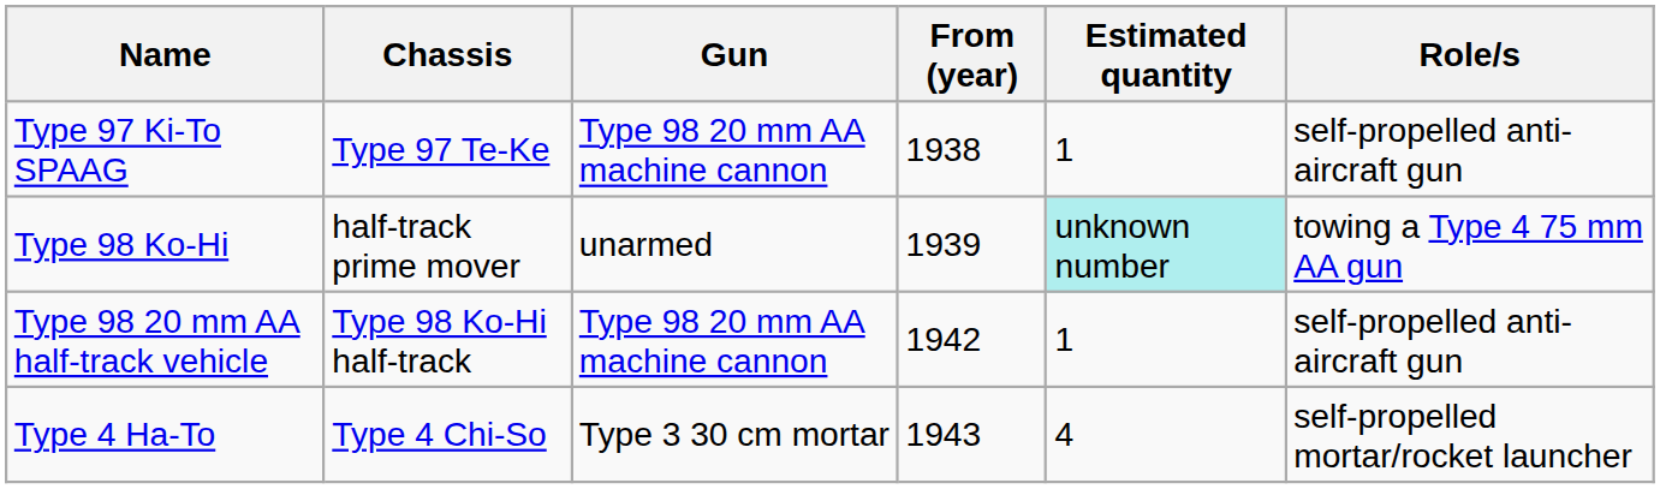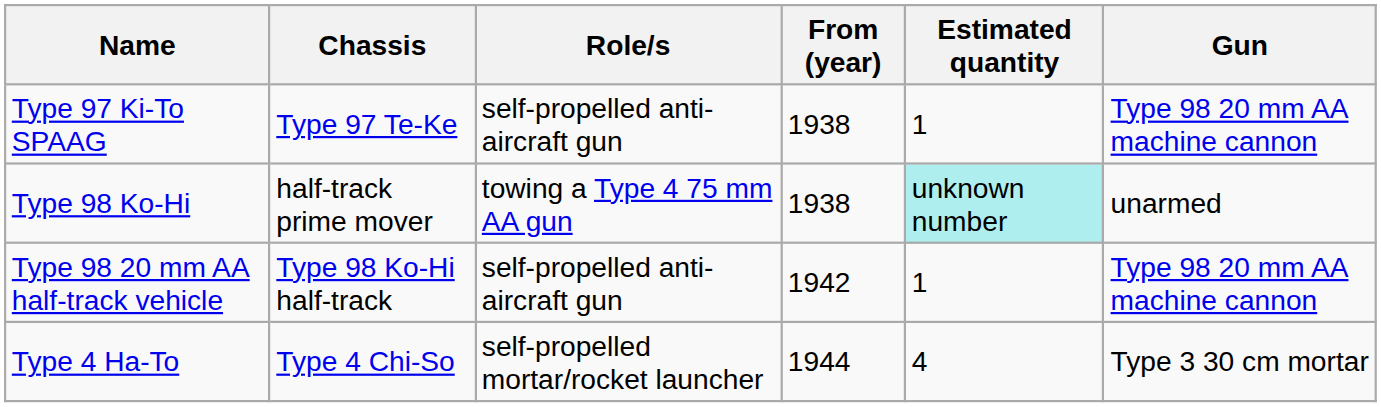columns swapped: Gun <-> Role/s
Type 98 Ko-Hi | From (year): 1939 -> 1938
Type 4 Ha-To | From (year): 1943 -> 1944
